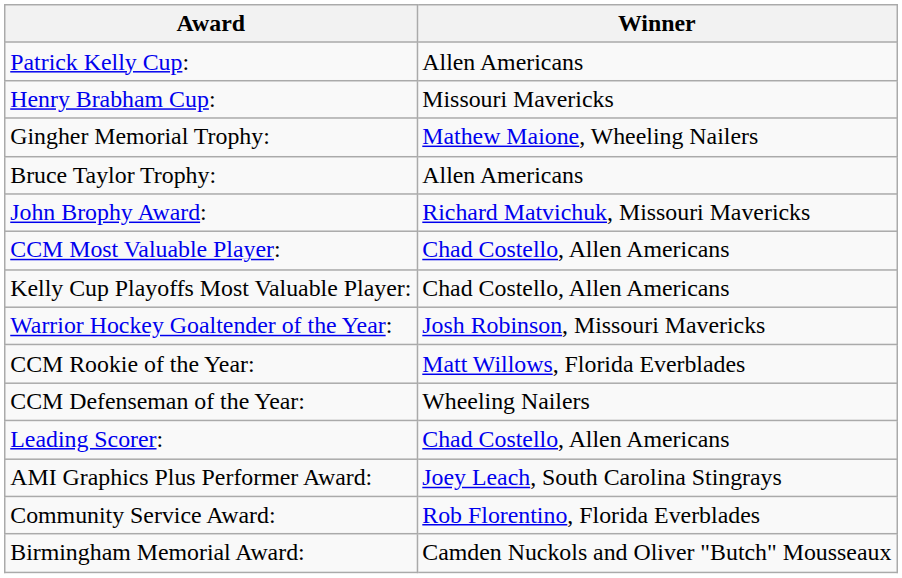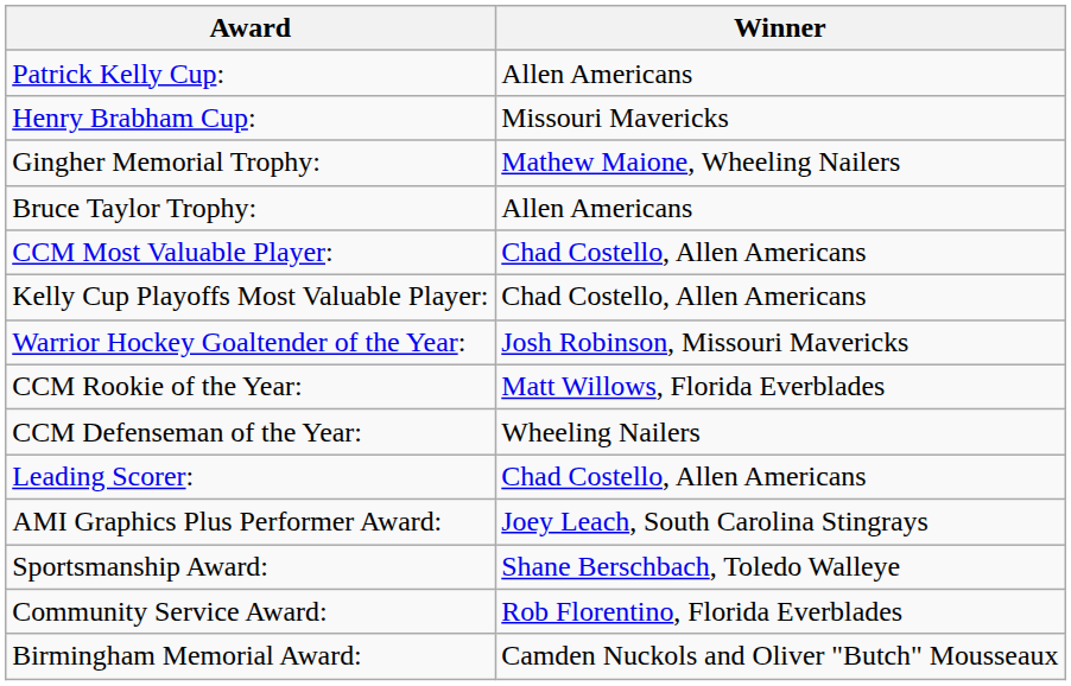- row: John Brophy Award: | Richard Matvichuk, Missouri Mavericks
+ row: Sportsmanship Award: | Shane Berschbach, Toledo Walleye
